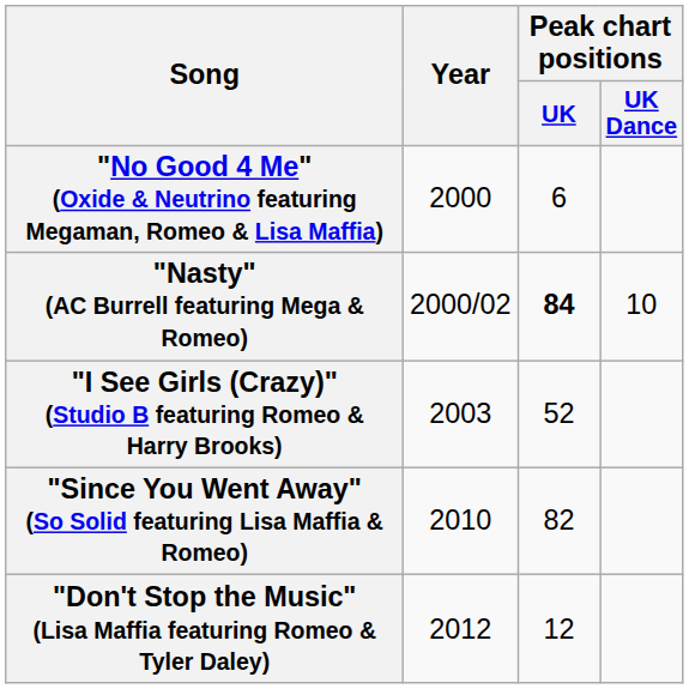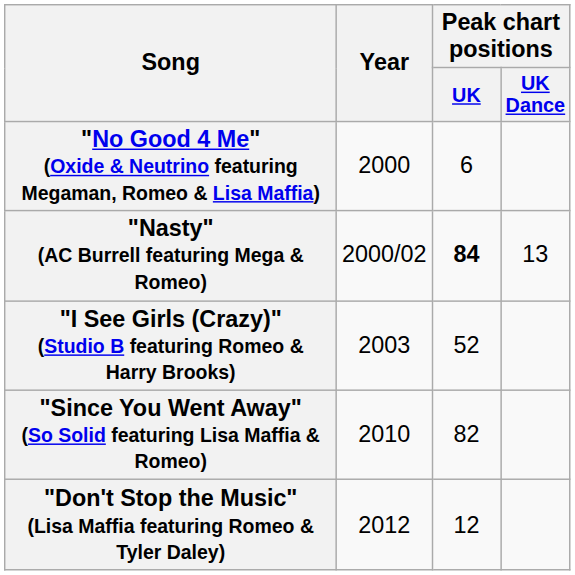"Nasty" (AC Burrell featuring Mega & Romeo) | Peak chart positions / UK Dance: 10 -> 13
